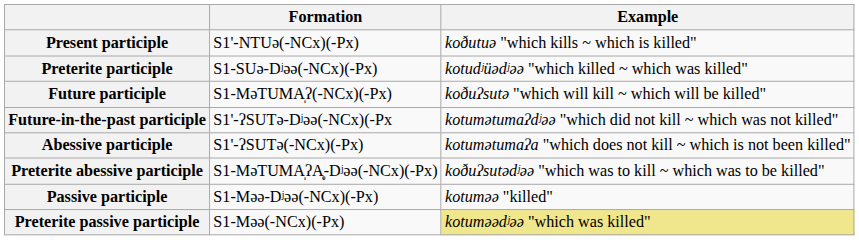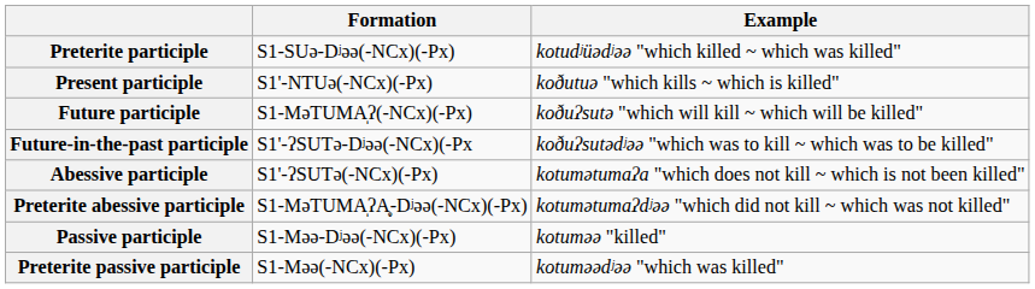rows swapped: Present participle <-> Preterite participle
Future-in-the-past participle | Example: kotumətumaʔdʲəə "which did not kill ~ which was not killed" -> koðuʔsutədʲəə "which was to kill ~ which was to be killed"
Preterite abessive participle | Example: koðuʔsutədʲəə "which was to kill ~ which was to be killed" -> kotumətumaʔdʲəə "which did not kill ~ which was not killed"
Preterite passive participle | Example: khaki background -> no background
